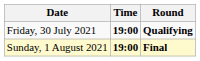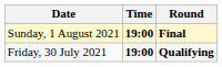rows swapped: Friday, 30 July 2021 <-> Sunday, 1 August 2021
